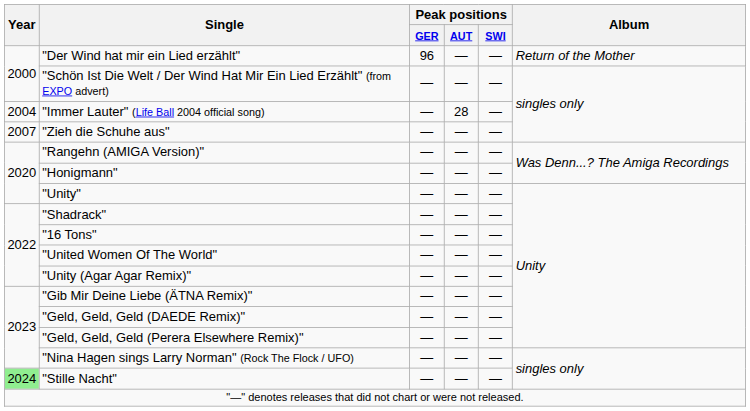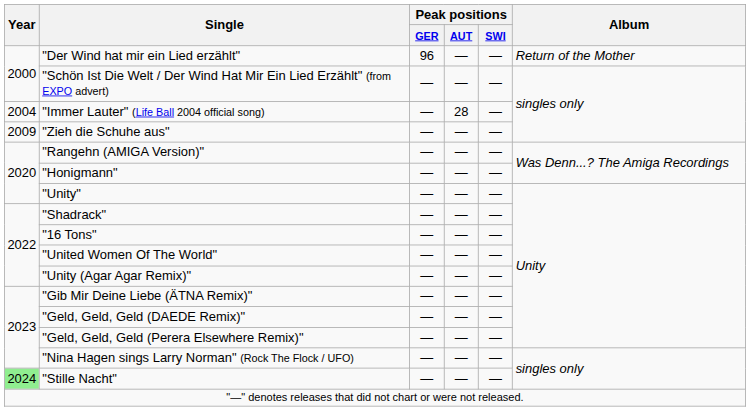"Zieh die Schuhe aus" | Year: 2007 -> 2009
